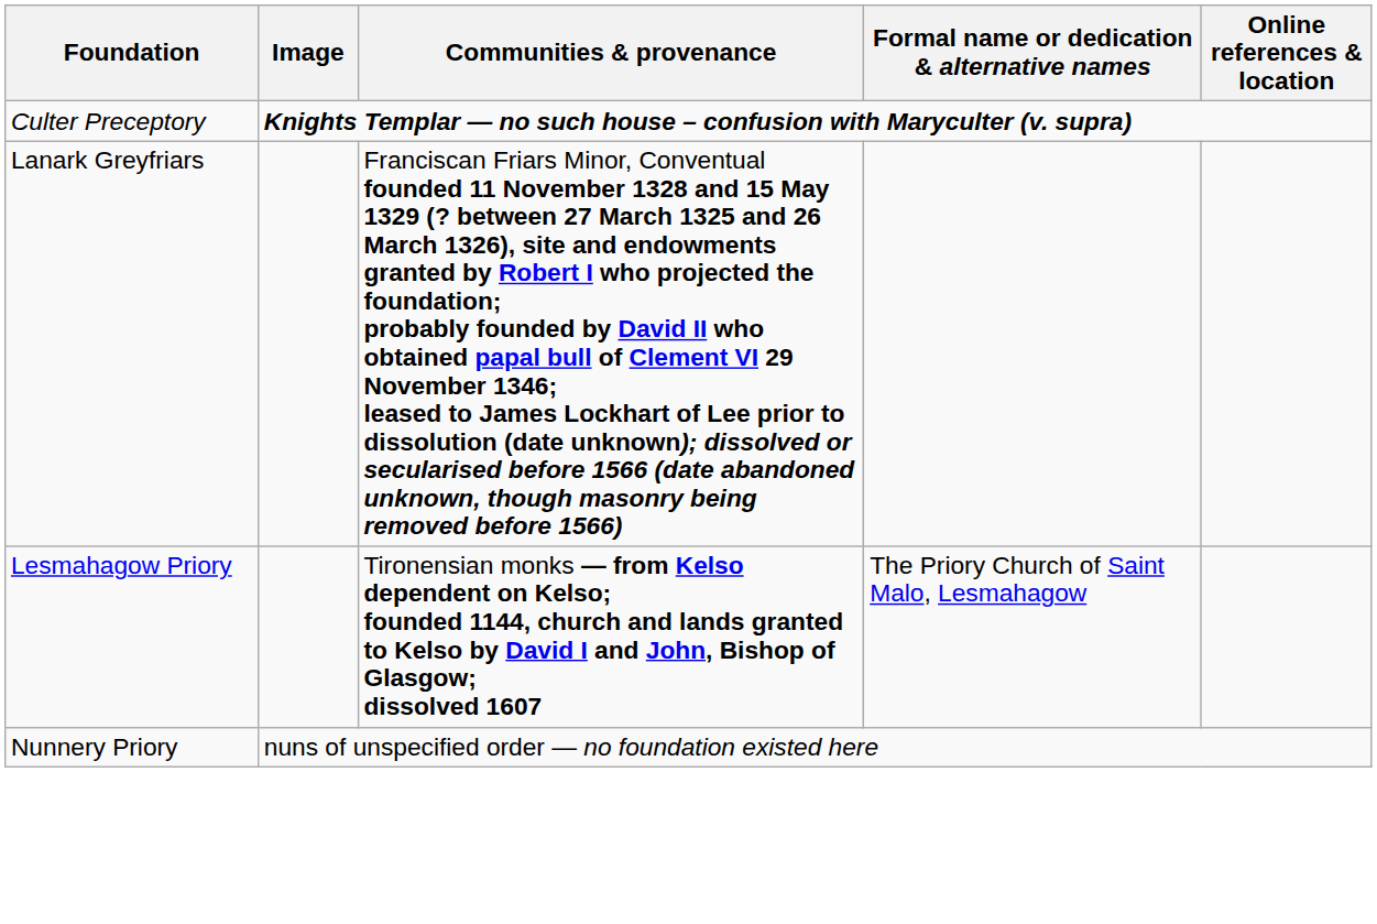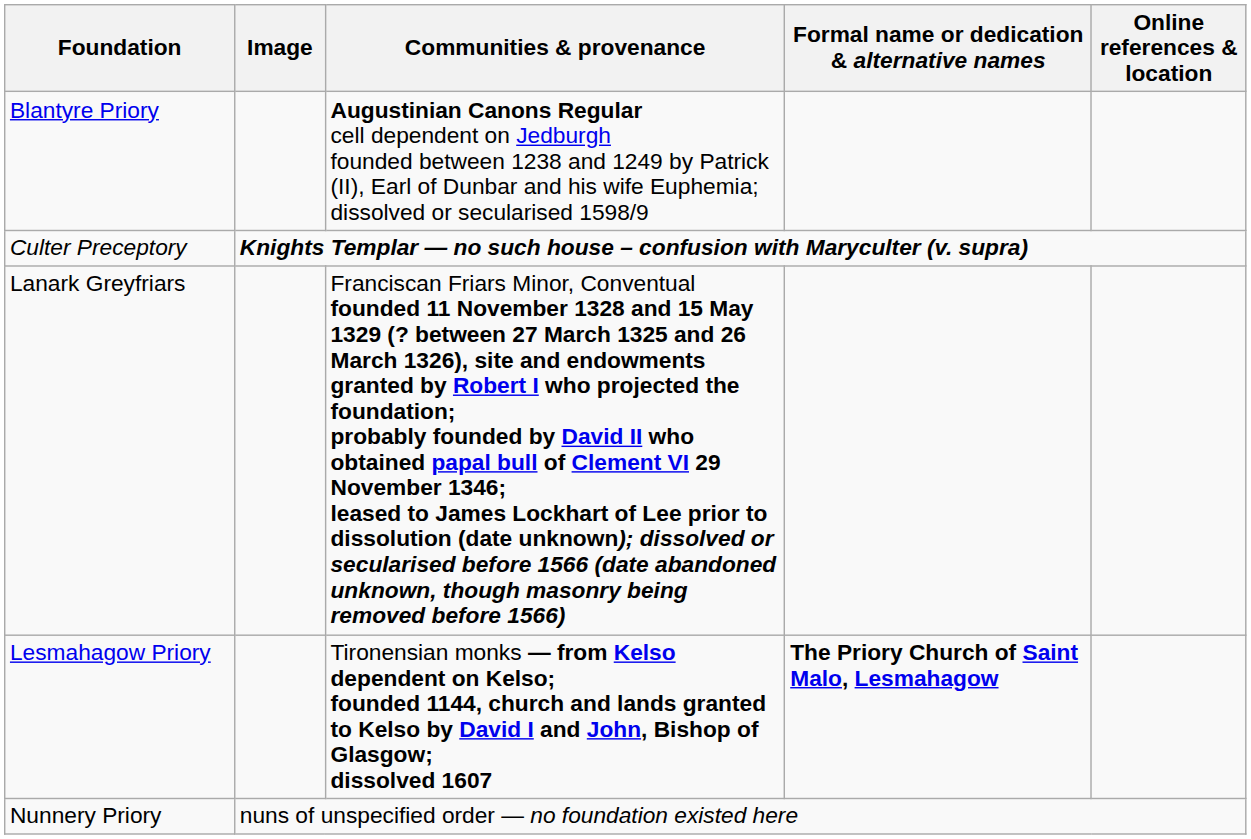+ row: Blantyre Priory | Augustinian Canons Regular cell dependent on Jedburgh founded between 1238 and 1249 by Patrick (II), Earl of Dunbar and his wife Euphemia; dissolved or secularised 1598/9
Lesmahagow Priory | Formal name or dedication & alternative names: normal -> bold
